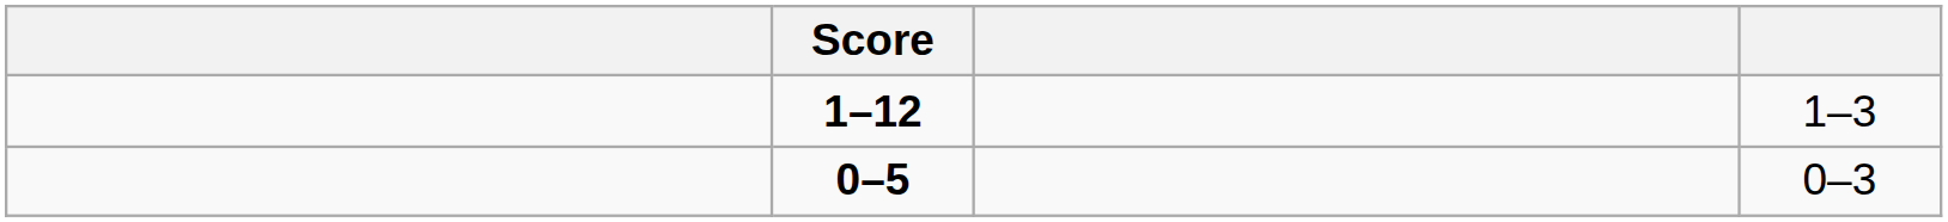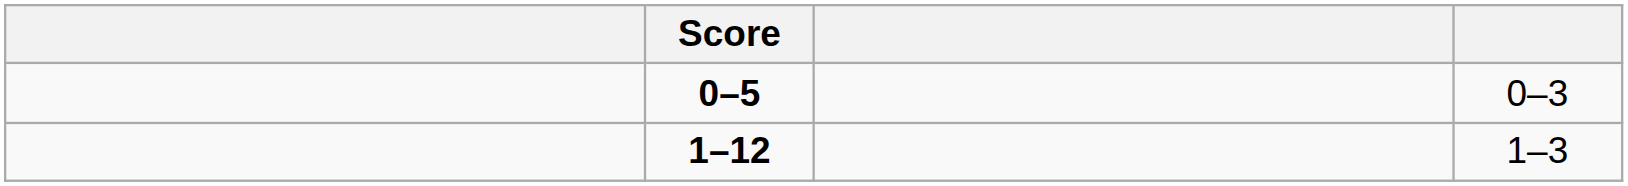rows swapped: 0–5 <-> 1–12
